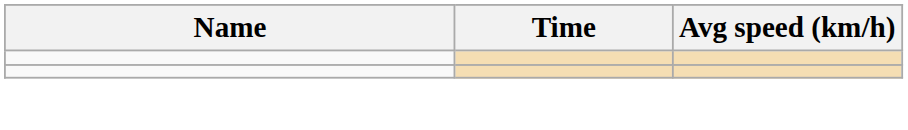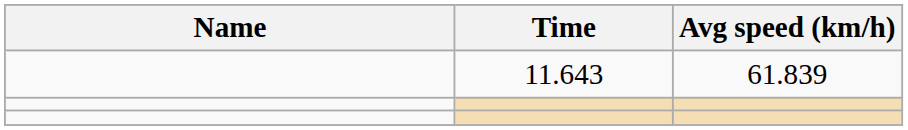+ row: 11.643 | 61.839
